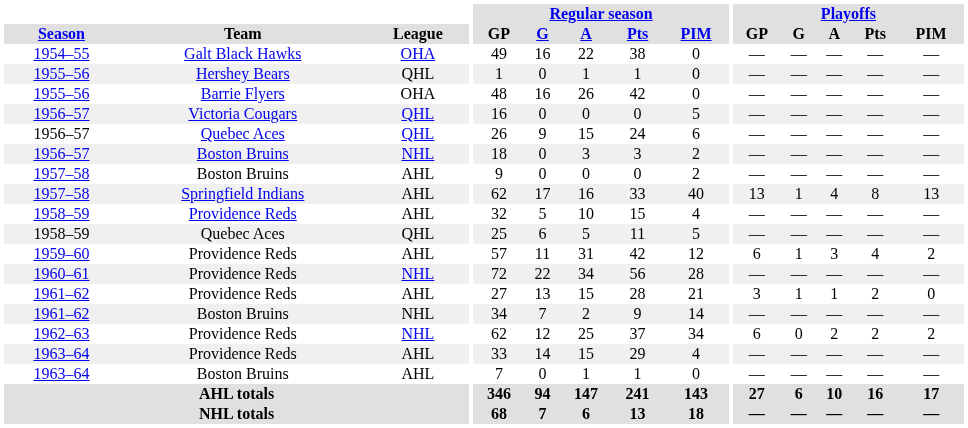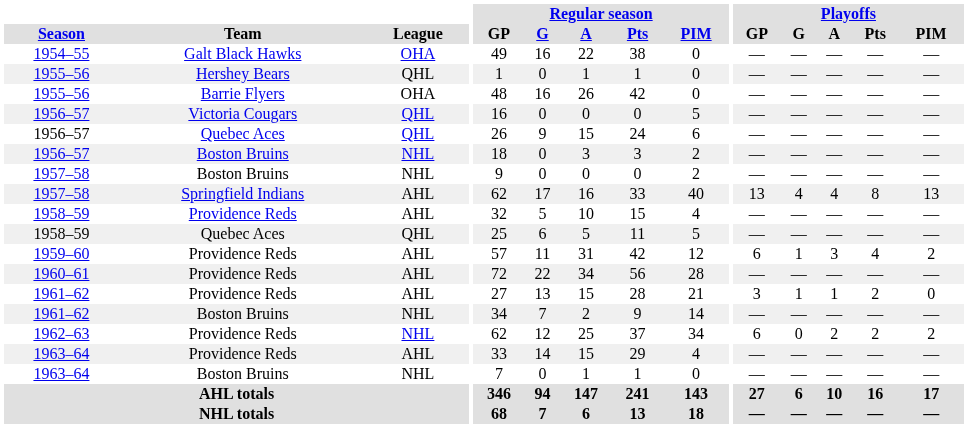1957–58 / Boston Bruins | League: AHL -> NHL
1957–58 / Springfield Indians | Playoffs / G: 1 -> 4
1960–61 | League: NHL -> AHL
1963–64 / Boston Bruins | League: AHL -> NHL
